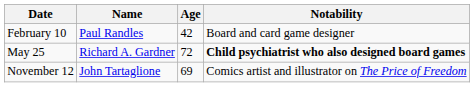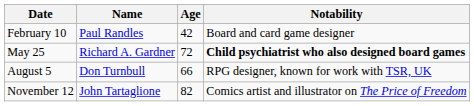+ row: August 5 | Don Turnbull | 66 | RPG designer, known for work with TSR, UK
November 12 | Age: 69 -> 82
